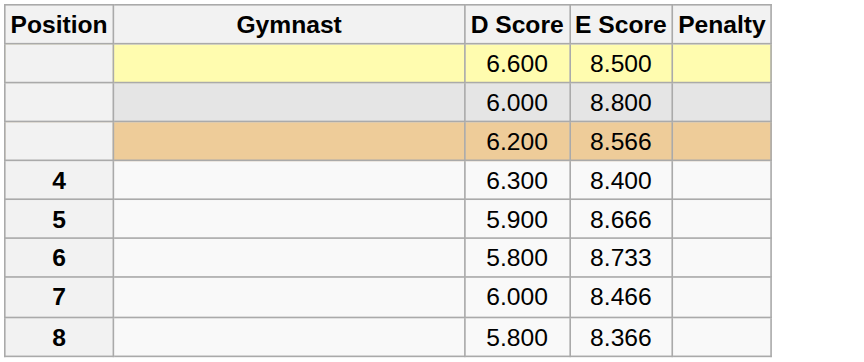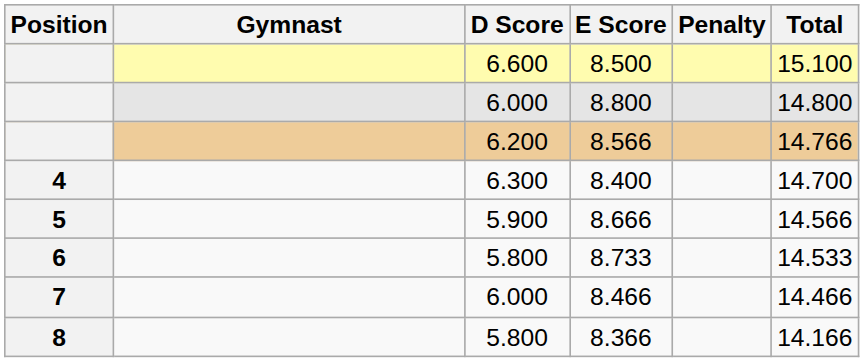+ column: Total | 15.100 | 14.800 | 14.766 | 14.700 | 14.566 | 14.533 | 14.466 | 14.166
